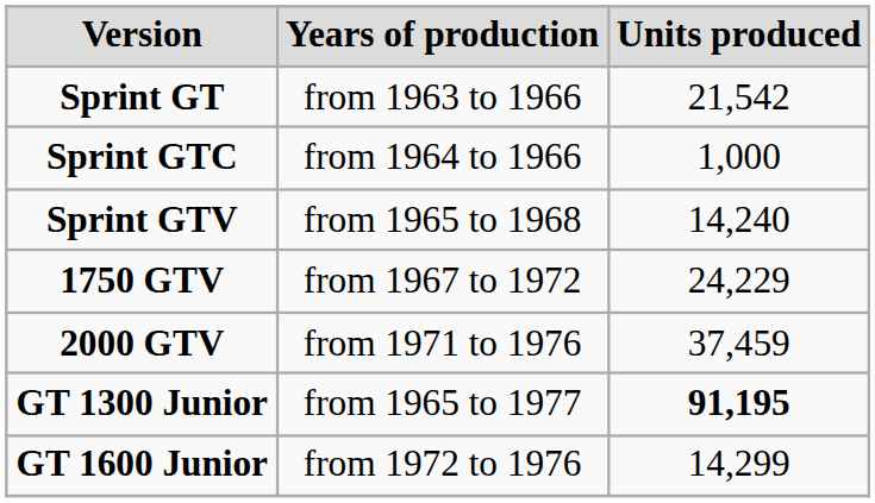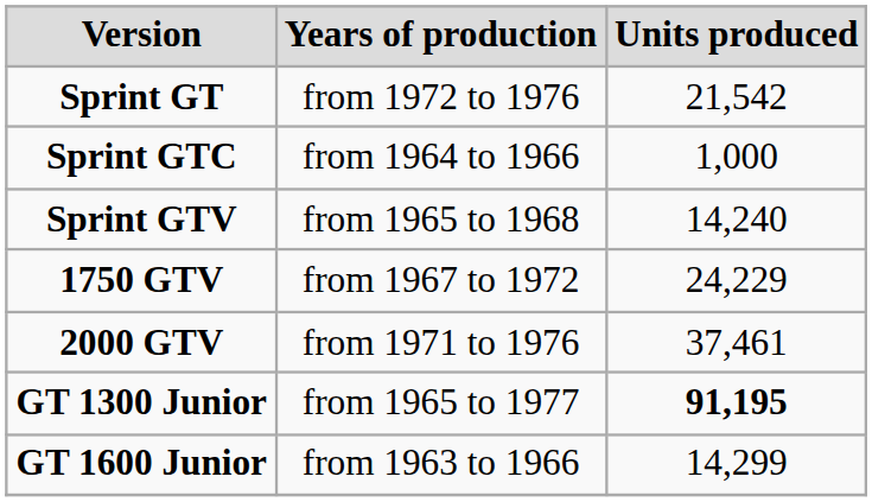Sprint GT | Years of production: from 1963 to 1966 -> from 1972 to 1976
2000 GTV | Units produced: 37,459 -> 37,461
GT 1600 Junior | Years of production: from 1972 to 1976 -> from 1963 to 1966
